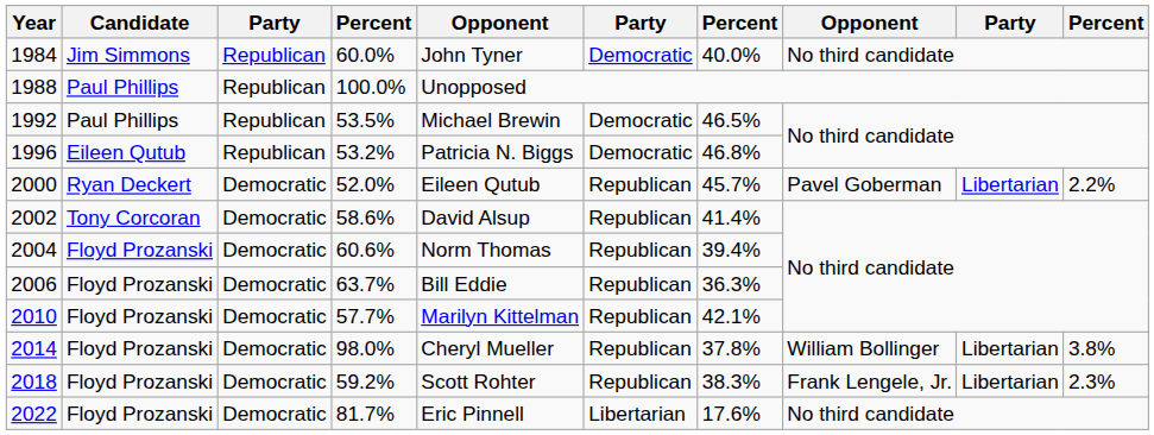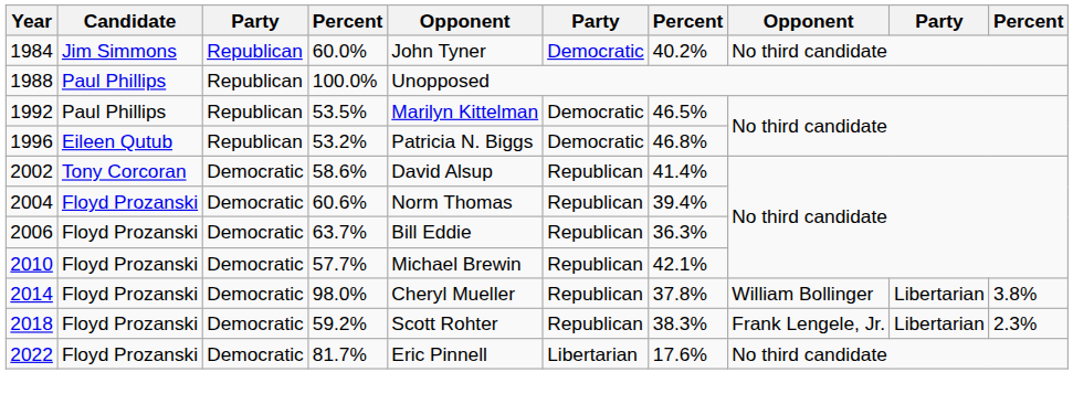1984 | column 7: 40.0% -> 40.2%
1992 | column 5: Michael Brewin -> Marilyn Kittelman
- row: 2000 | Ryan Deckert | Democratic | 52.0% | Eileen Qutub | Republican | 45.7% | Pavel Goberman | Libertarian | 2.2%
2010 | column 5: Marilyn Kittelman -> Michael Brewin
